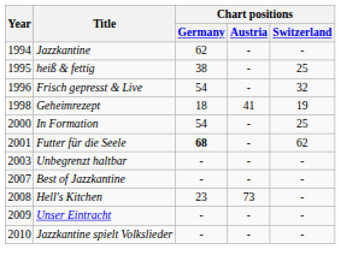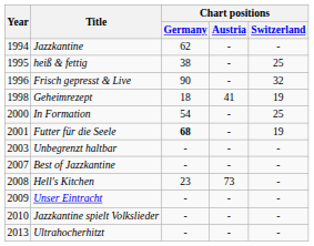Frisch gepresst & Live | Chart positions / Germany: 54 -> 90
Futter für die Seele | Chart positions / Switzerland: 62 -> 19
+ row: 2013 | Ultrahocherhitzt | - | - | -
